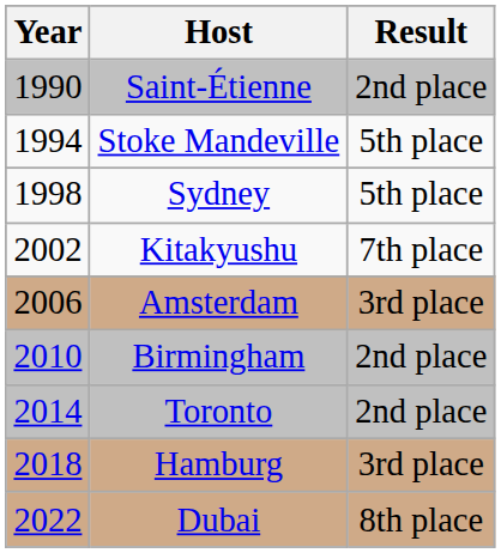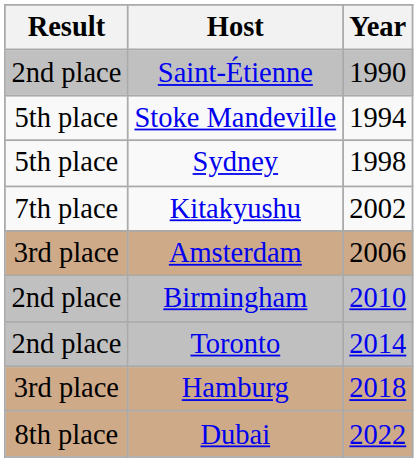columns swapped: Year <-> Result
